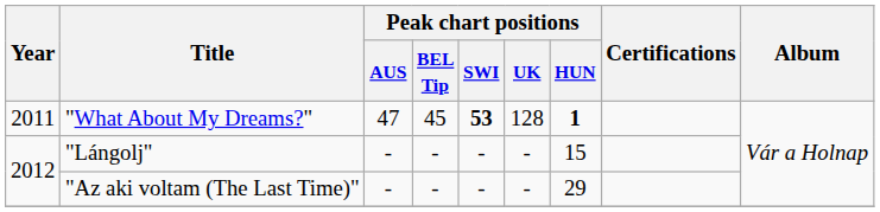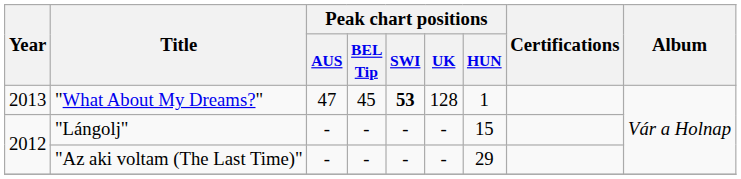"What About My Dreams?" | Year: 2011 -> 2013
"What About My Dreams?" | Peak chart positions / HUN: bold -> normal
